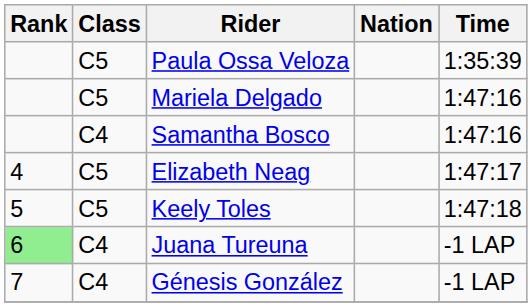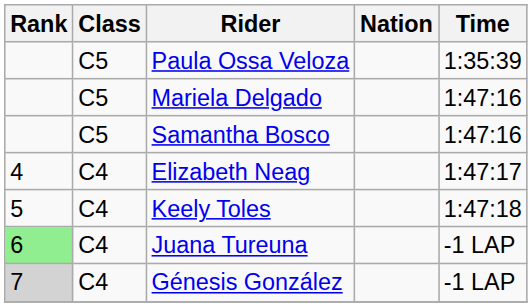Samantha Bosco | Class: C4 -> C5
Elizabeth Neag | Class: C5 -> C4
Keely Toles | Class: C5 -> C4
Génesis González | Rank: no background -> lightgrey background
